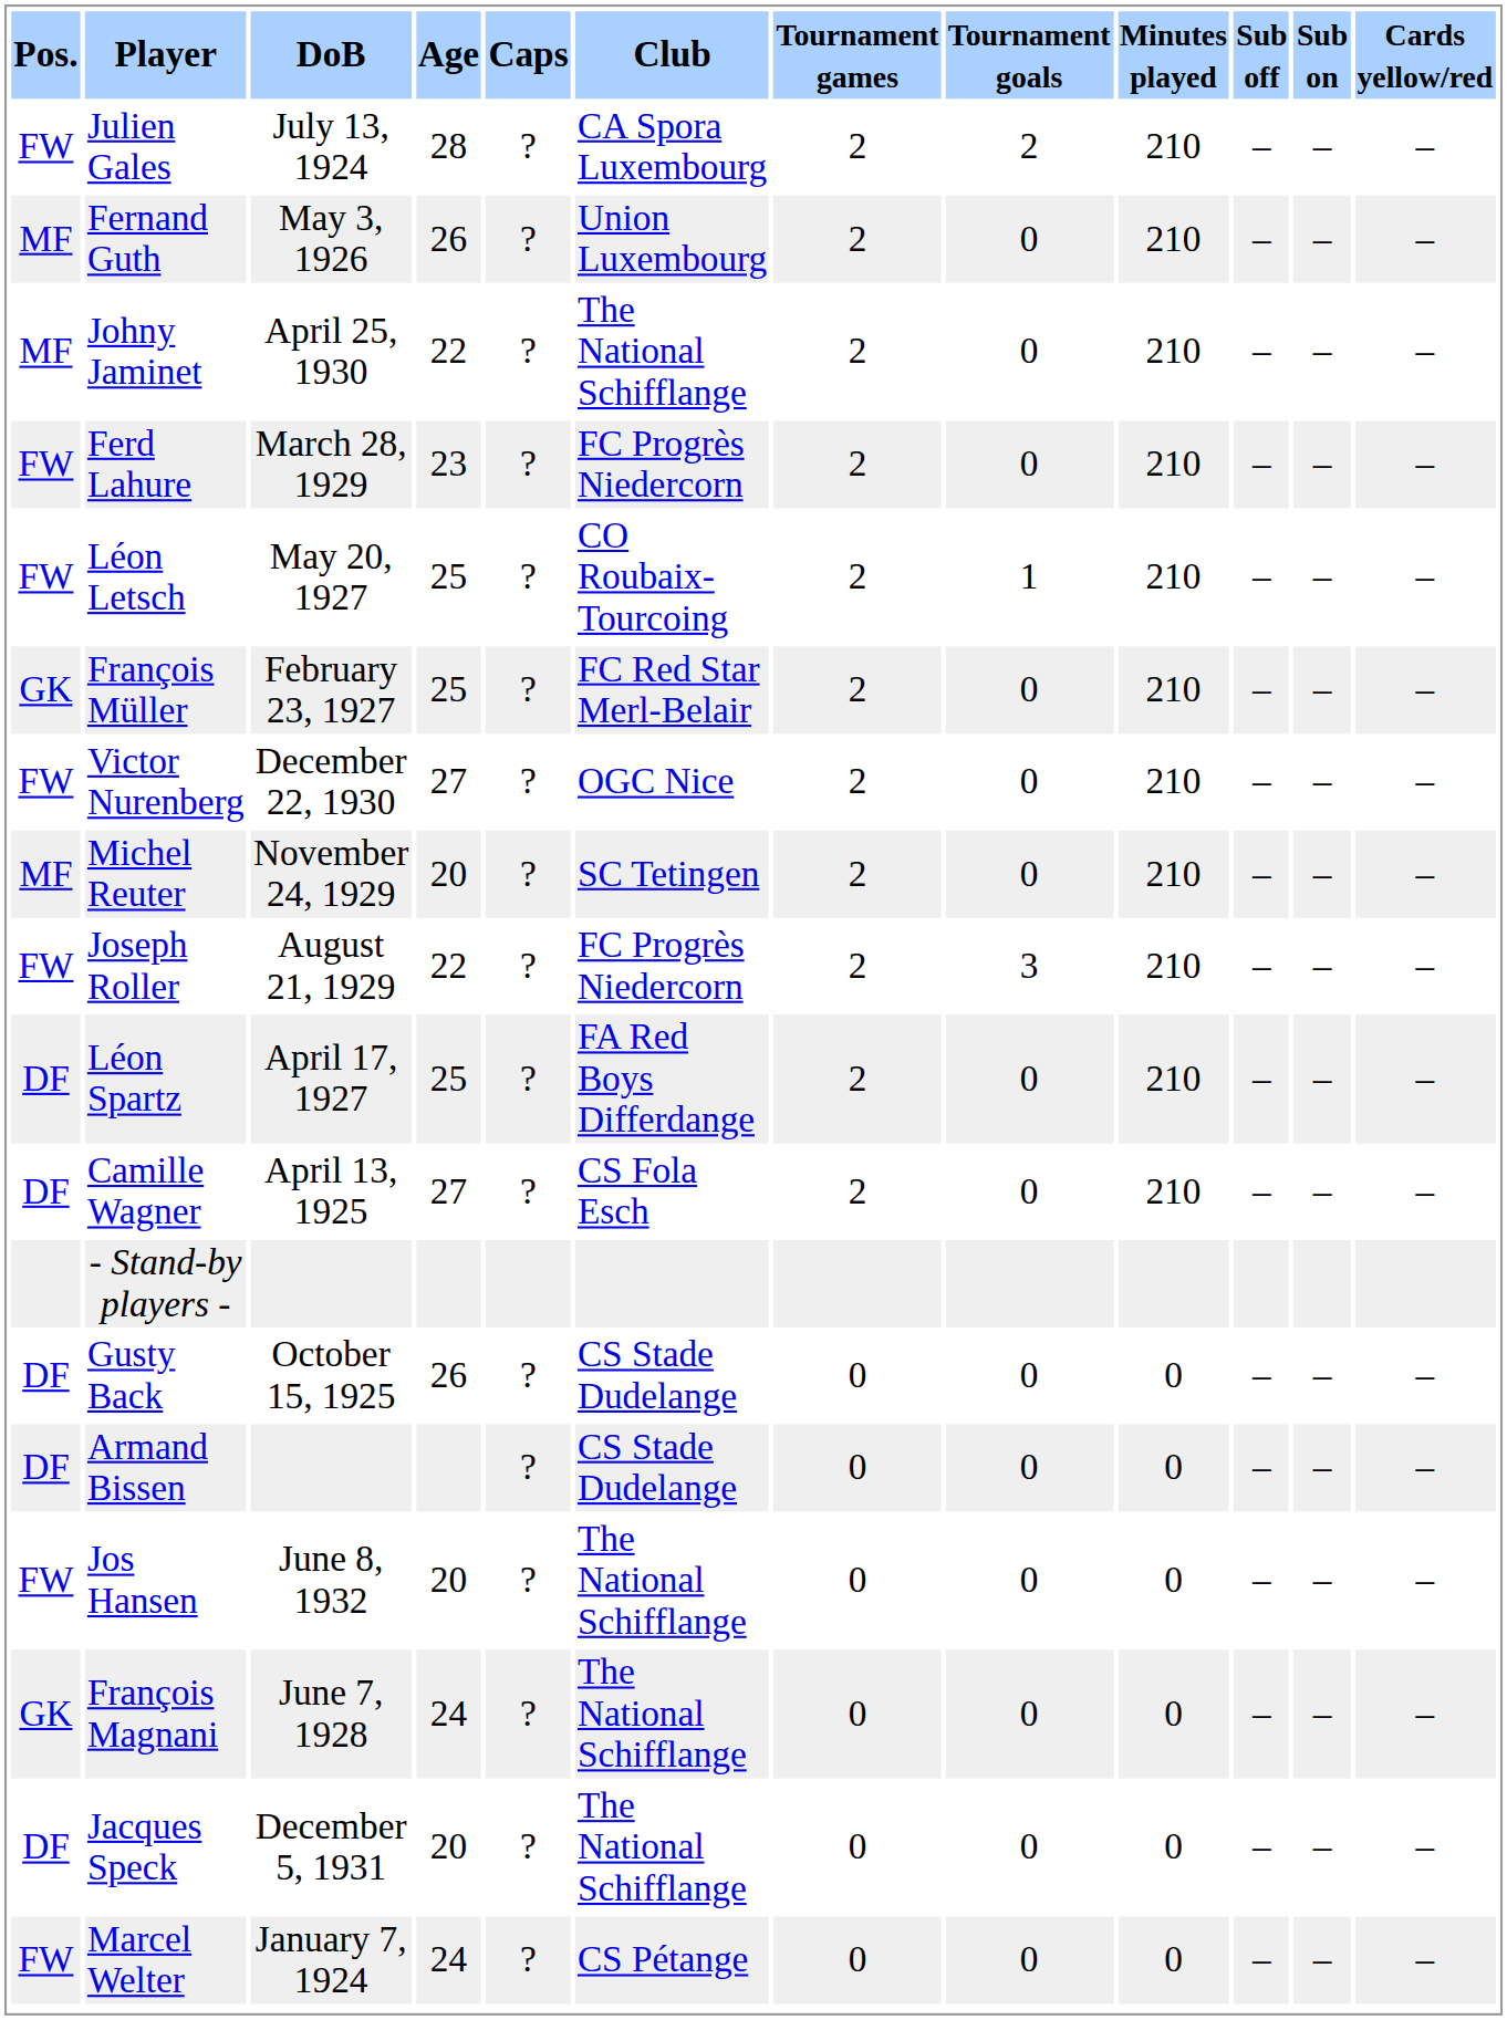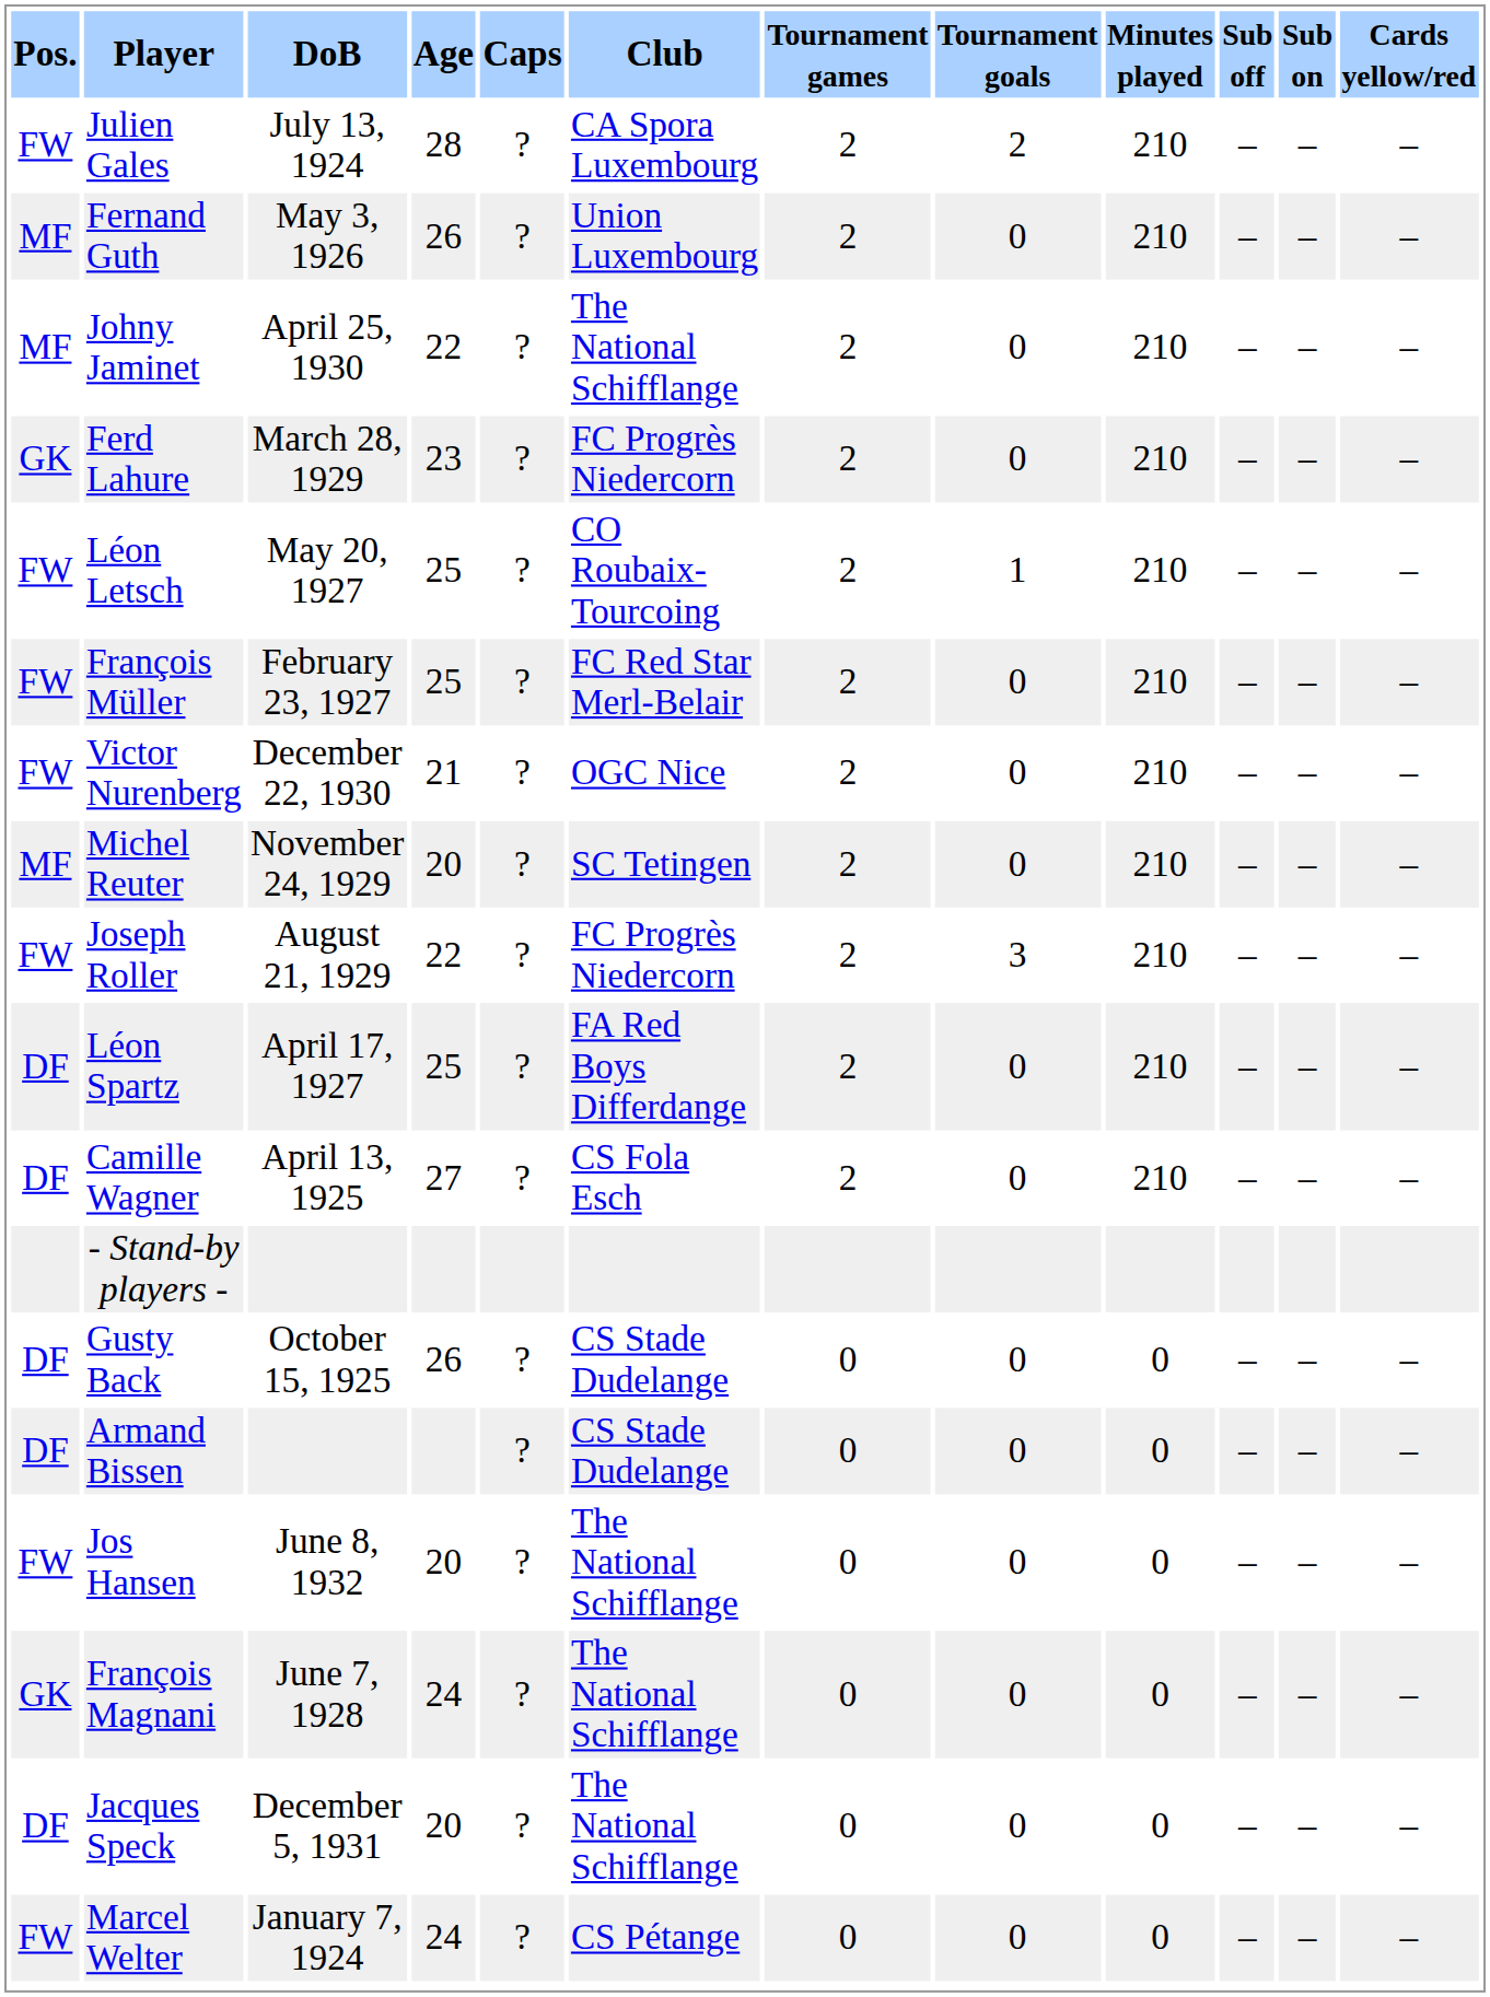Ferd Lahure | Pos.: FW -> GK
François Müller | Pos.: GK -> FW
Victor Nurenberg | Age: 27 -> 21
